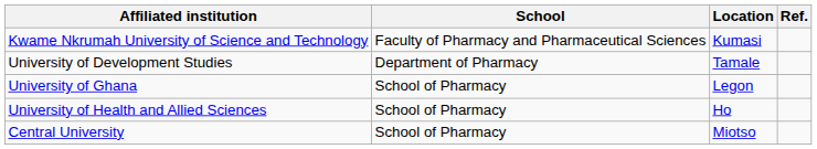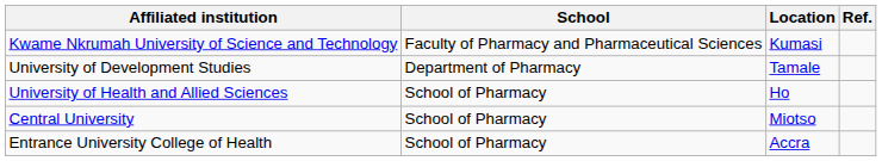- row: University of Ghana | School of Pharmacy | Legon
+ row: Entrance University College of Health | School of Pharmacy | Accra
